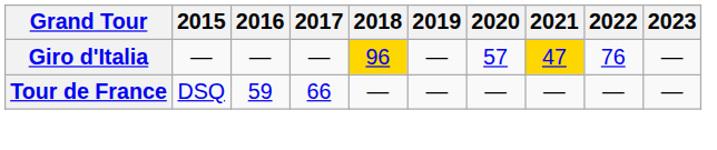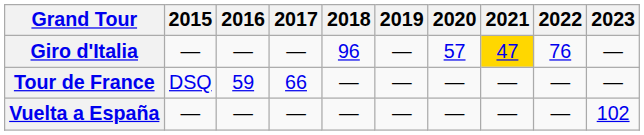Giro d'Italia | 2018: gold background -> no background
+ row: Vuelta a España | — | — | — | — | — | — | — | — | 102
